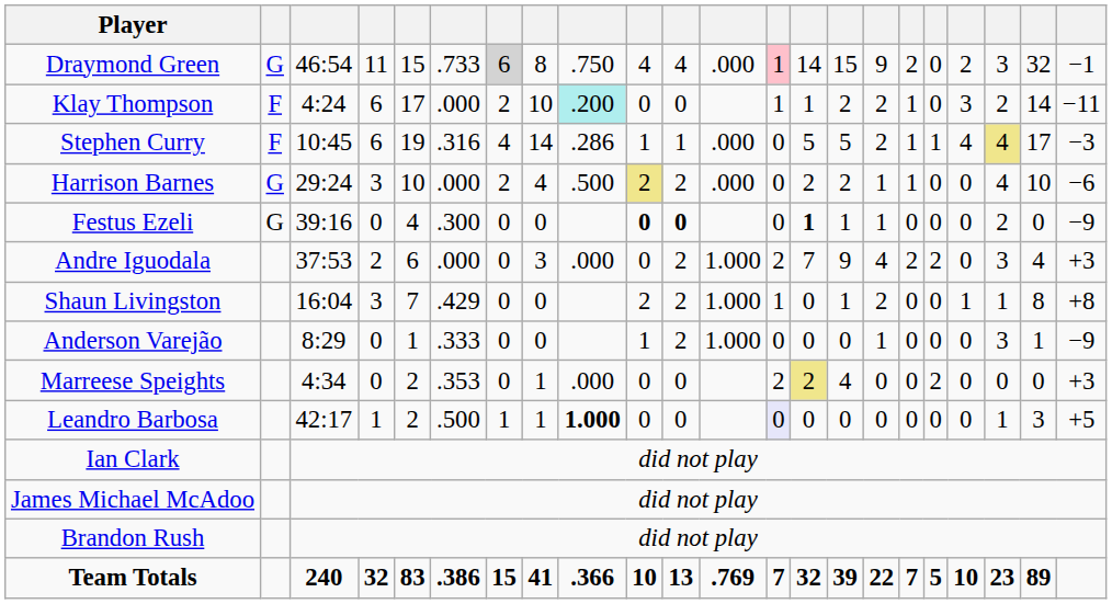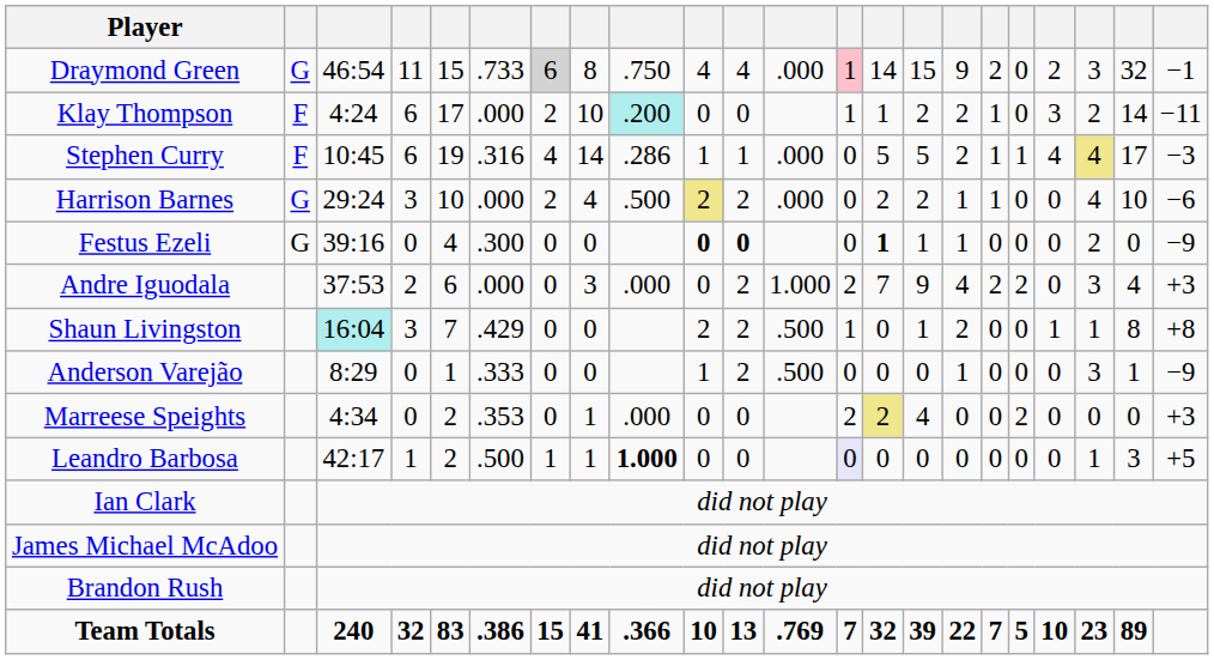Shaun Livingston | column 3: no background -> paleturquoise background
Shaun Livingston | column 12: 1.000 -> .500
Anderson Varejão | column 12: 1.000 -> .500
